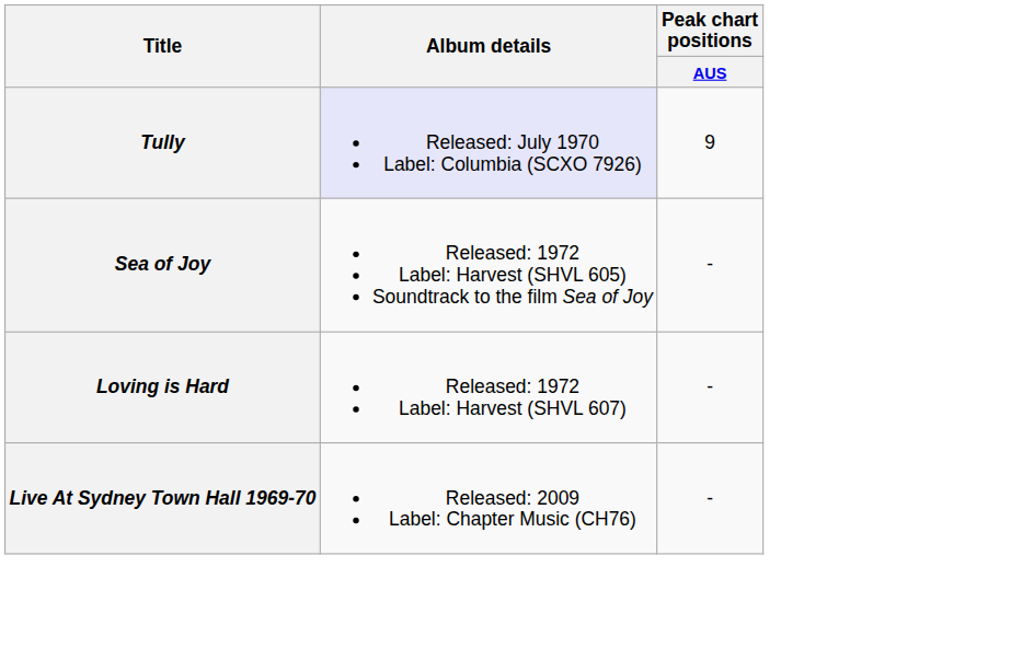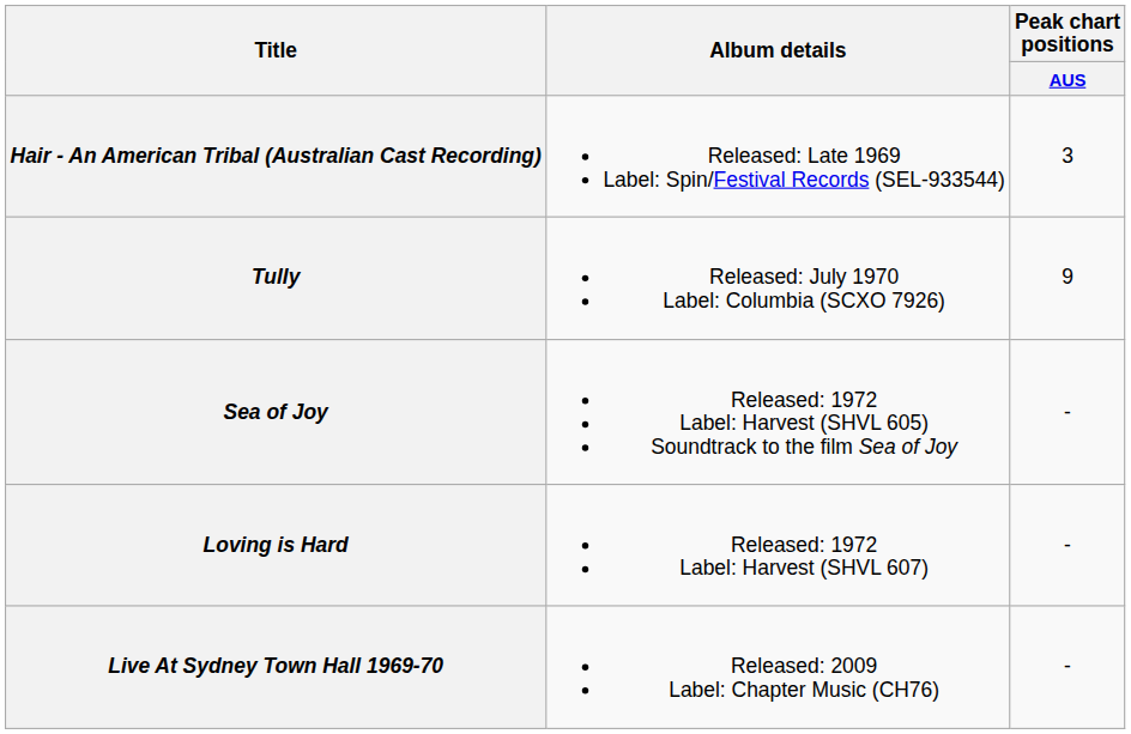+ row: Hair - An American Tribal (Australian Cast Recording) | Released: Late 1969 Label: Spin/Festival Records (SEL-933544) | 3
Tully | Album details: lavender background -> no background
